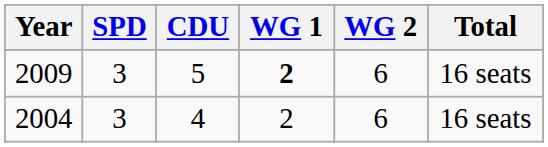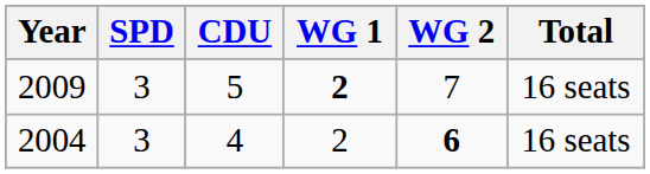2009 | WG 2: 6 -> 7
2004 | WG 2: normal -> bold
